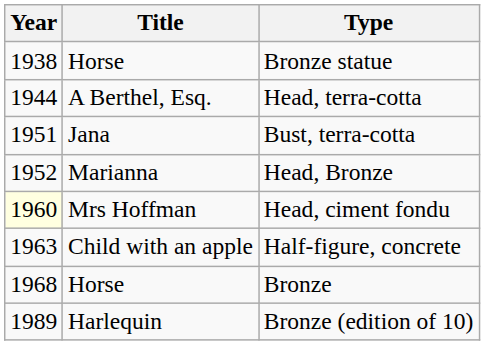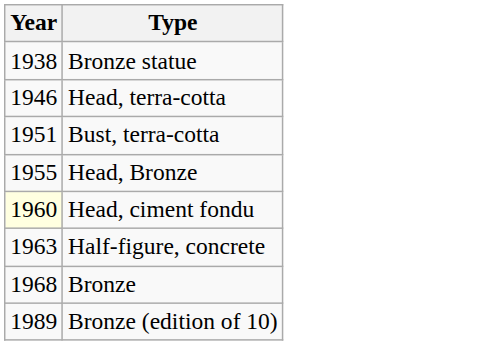- column: Title | Horse | A Berthel, Esq. | Jana | Marianna | Mrs Hoffman | Child with an apple | Horse | Harlequin
Head, terra-cotta | Year: 1944 -> 1946
Head, Bronze | Year: 1952 -> 1955
